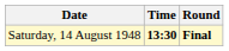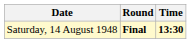columns swapped: Time <-> Round
